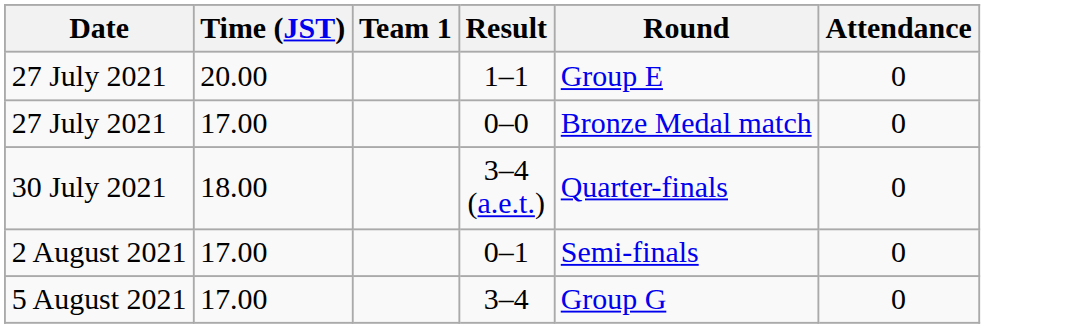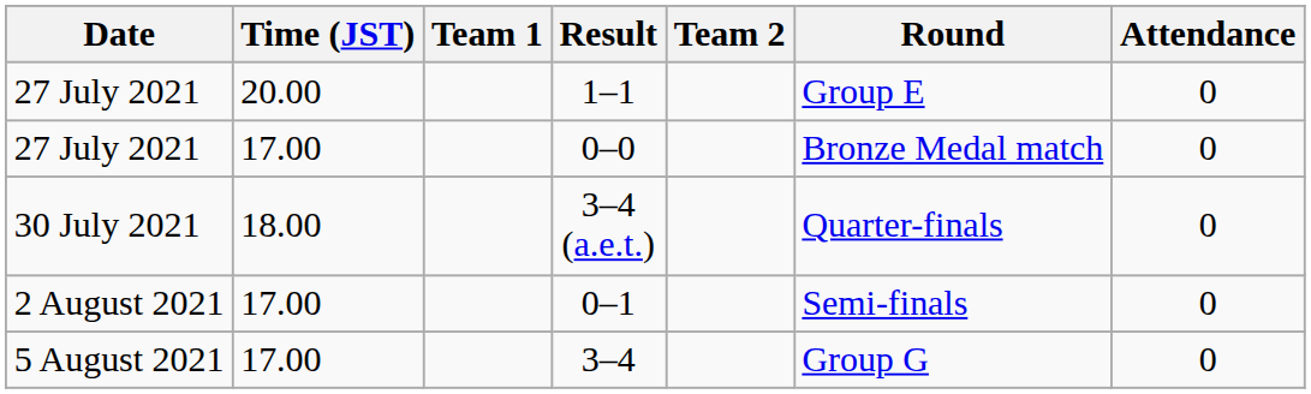+ column: Team 2
